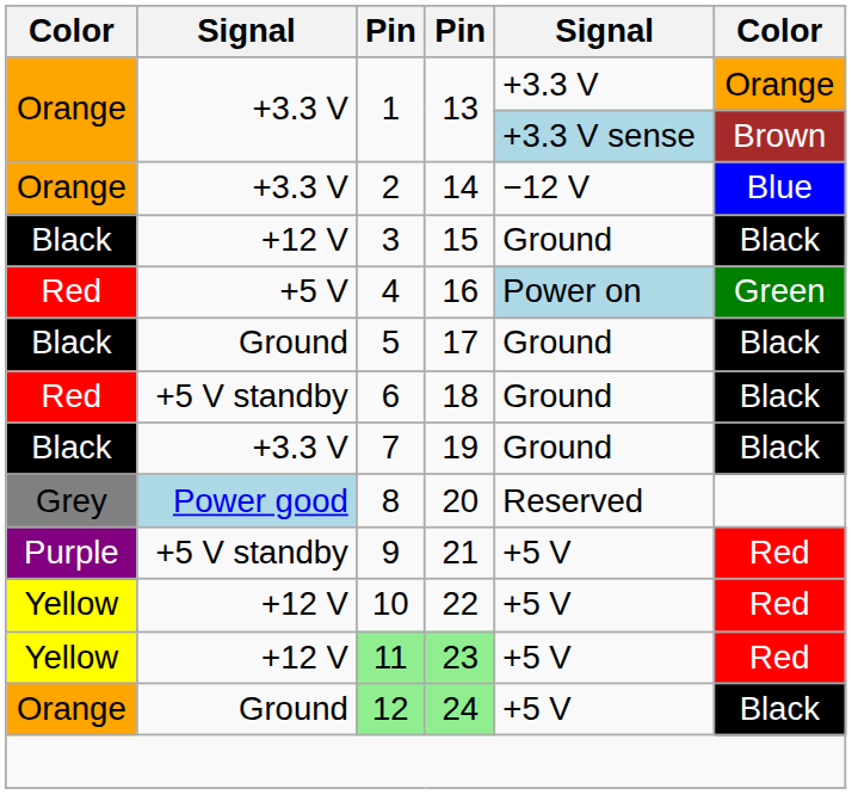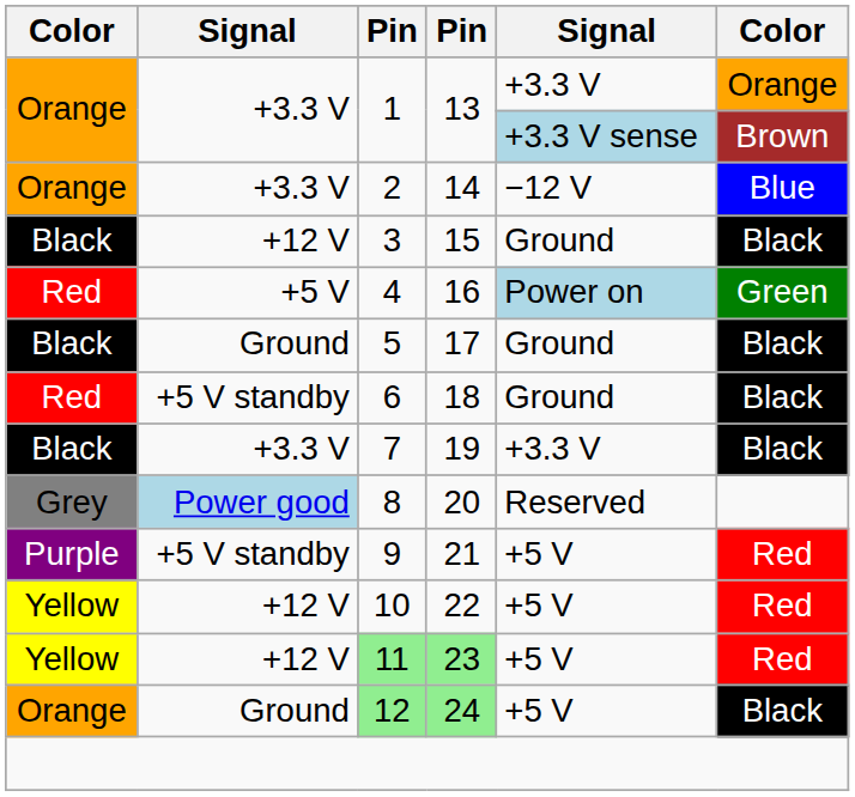7 | column 5: Ground -> +3.3 V
